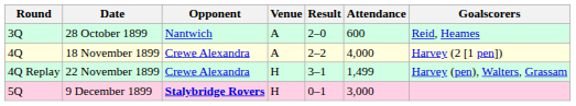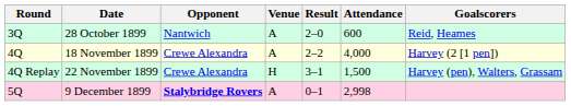22 November 1899 | Attendance: 1,499 -> 1,500
9 December 1899 | Venue: H -> A
9 December 1899 | Attendance: 3,000 -> 2,998
